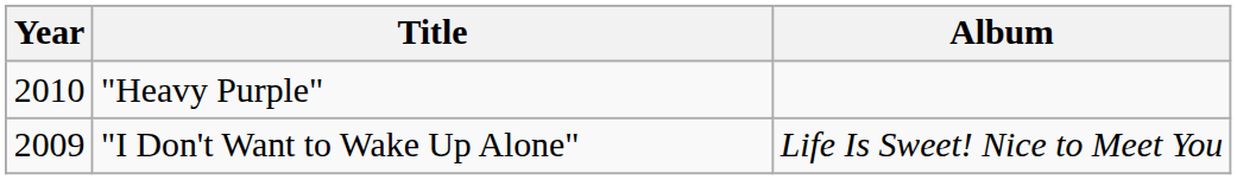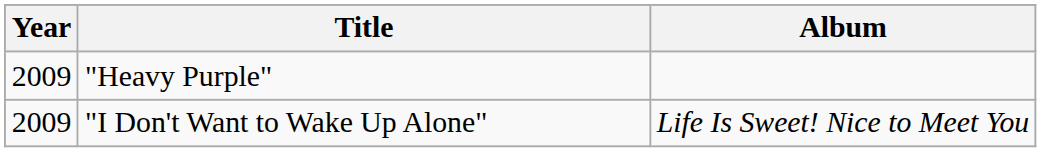"Heavy Purple" | Year: 2010 -> 2009
